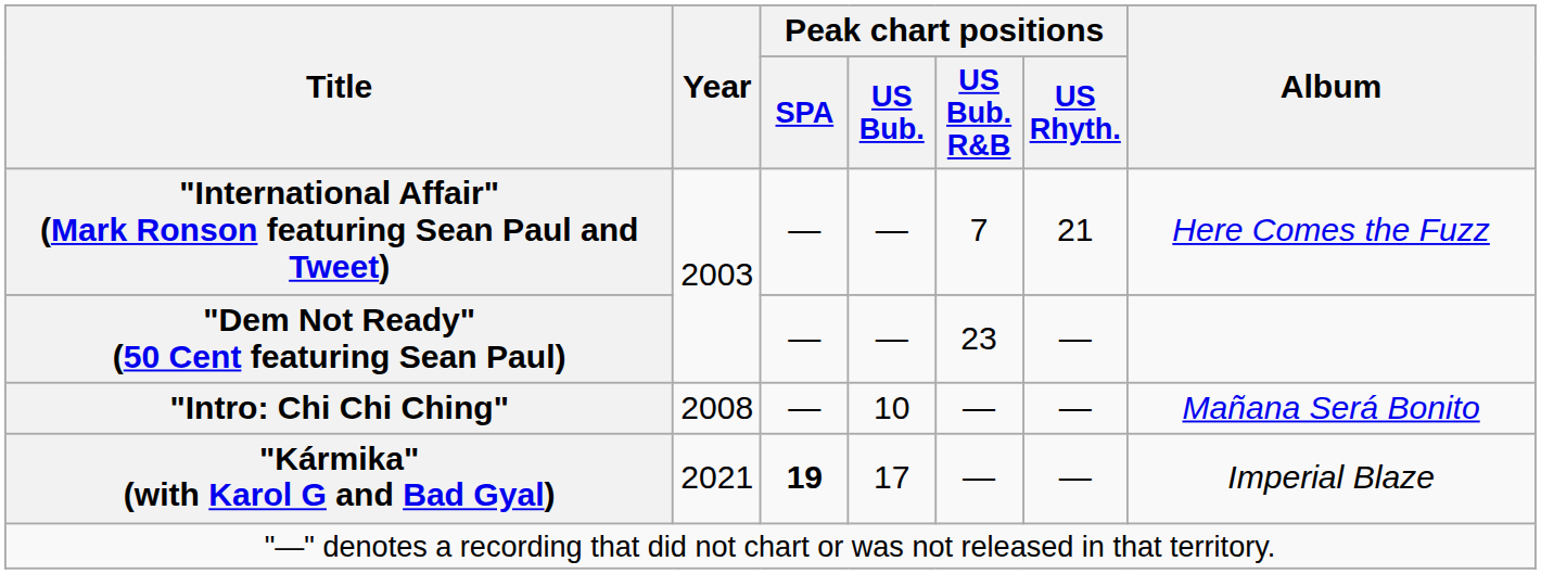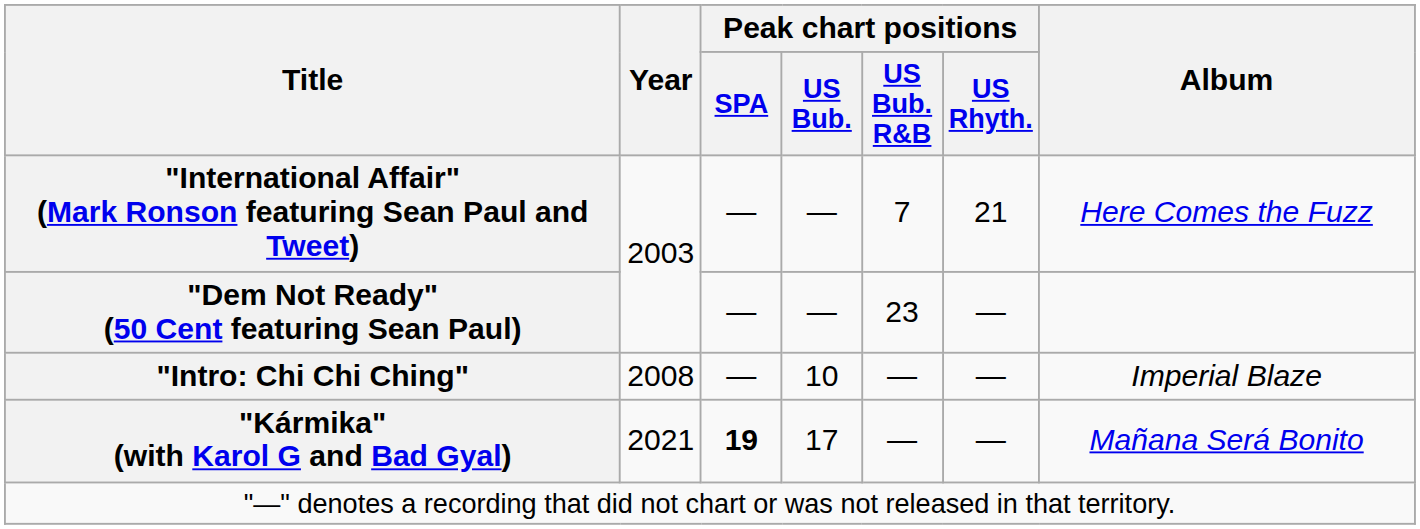"Intro: Chi Chi Ching" | Album: Mañana Será Bonito -> Imperial Blaze
"Kármika" (with Karol G and Bad Gyal) | Album: Imperial Blaze -> Mañana Será Bonito
